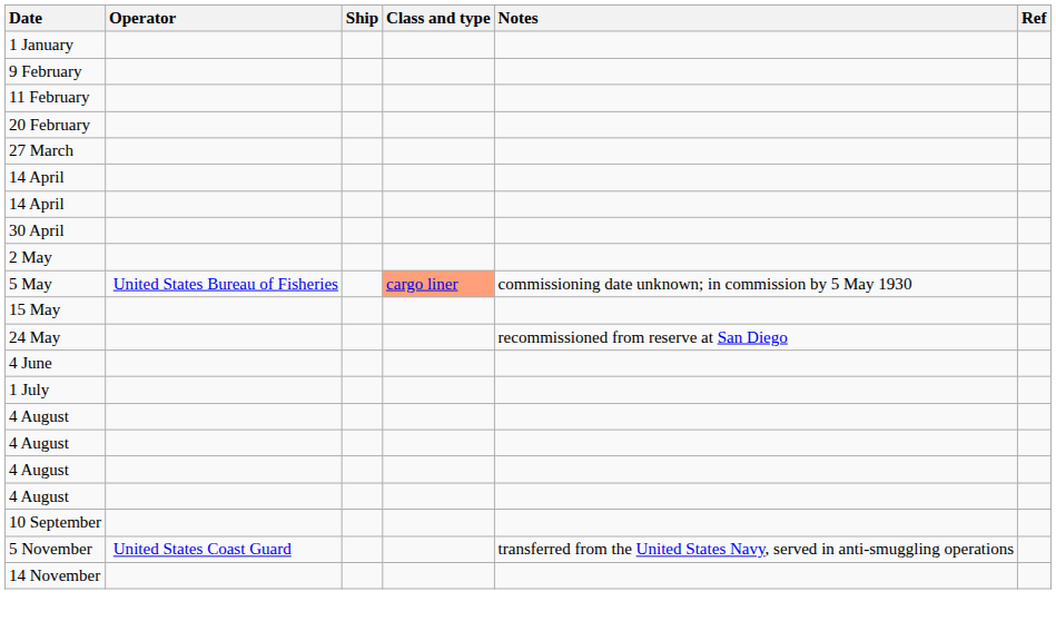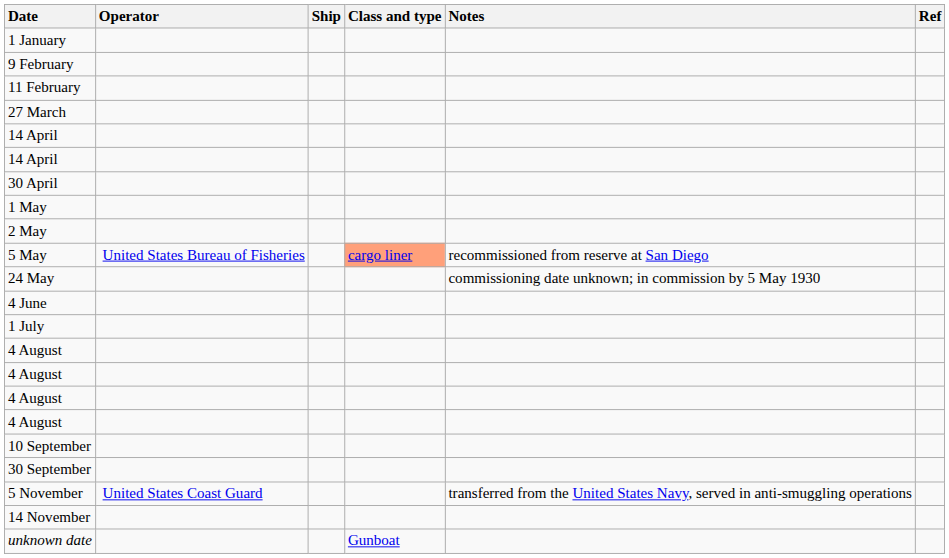- row: 20 February
+ row: 1 May
5 May | Notes: commissioning date unknown; in commission by 5 May 1930 -> recommissioned from reserve at San Diego
- row: 15 May
24 May | Notes: recommissioned from reserve at San Diego -> commissioning date unknown; in commission by 5 May 1930
+ row: 30 September
+ row: unknown date | Gunboat
